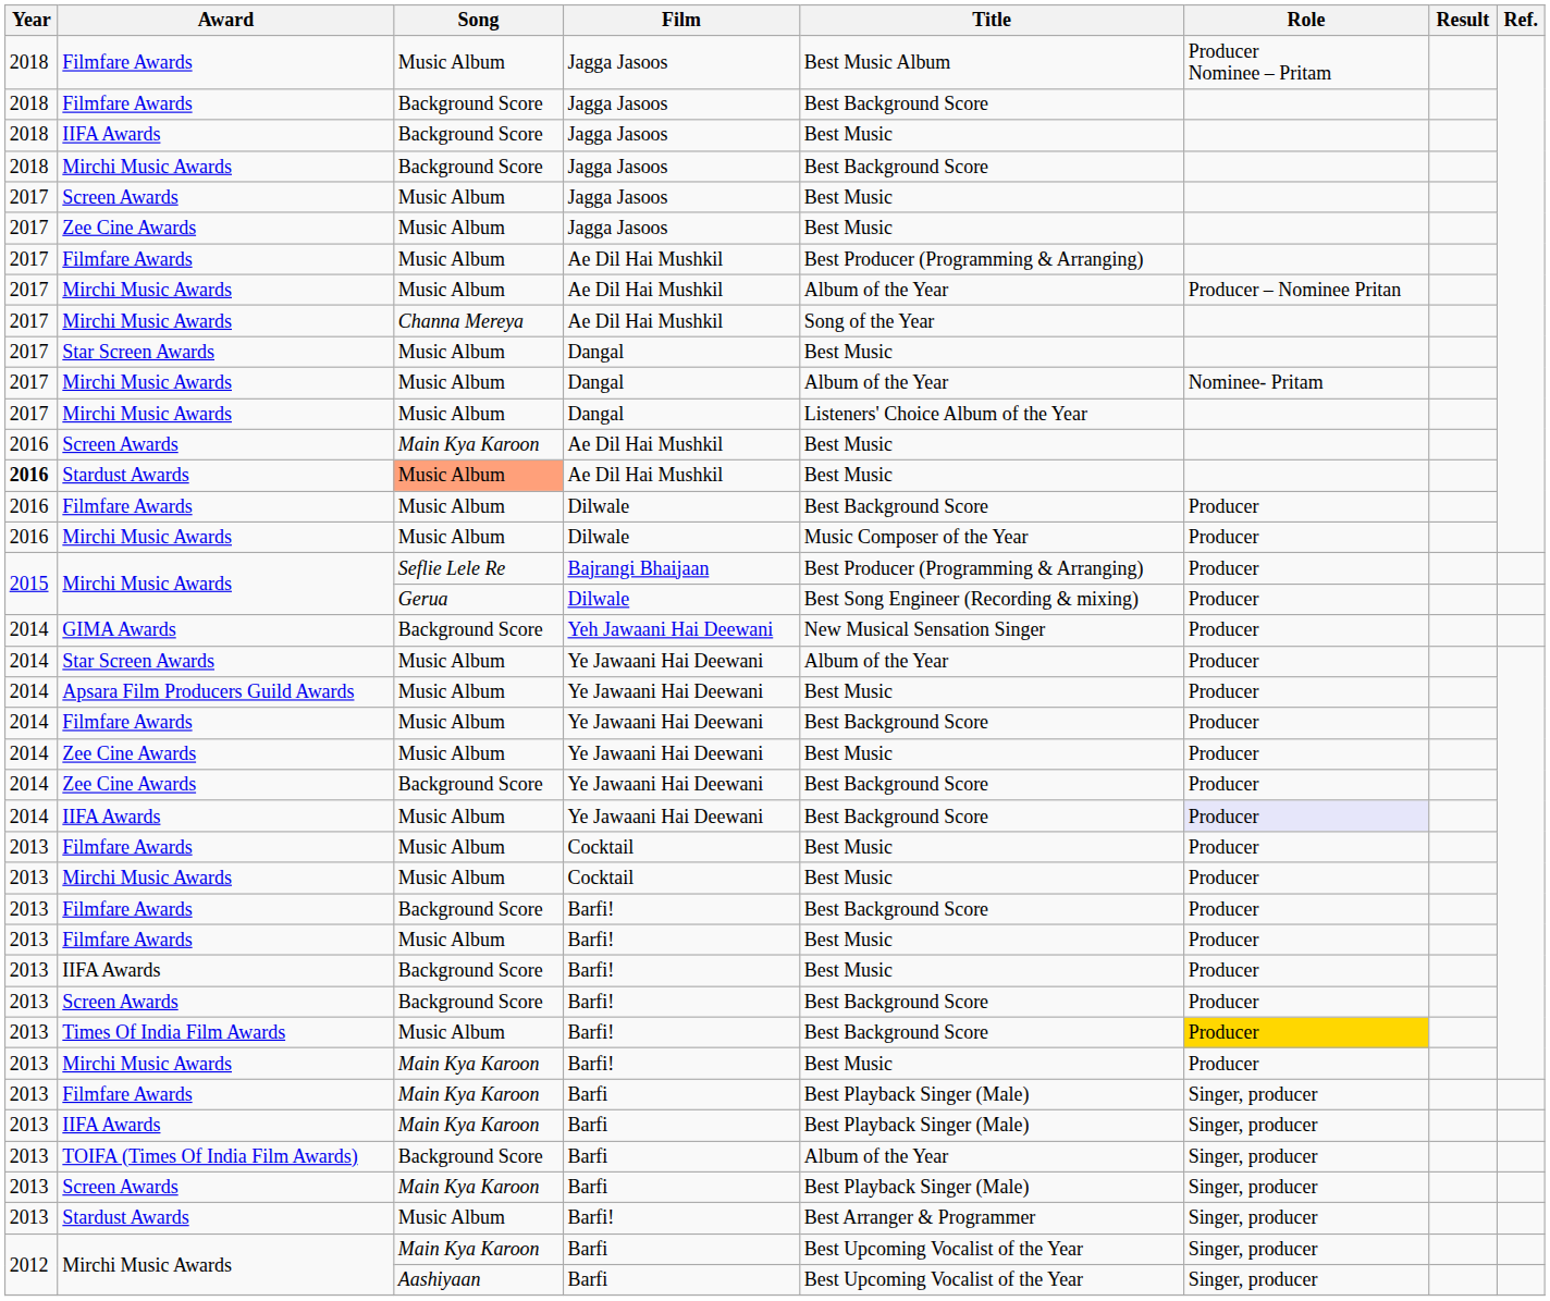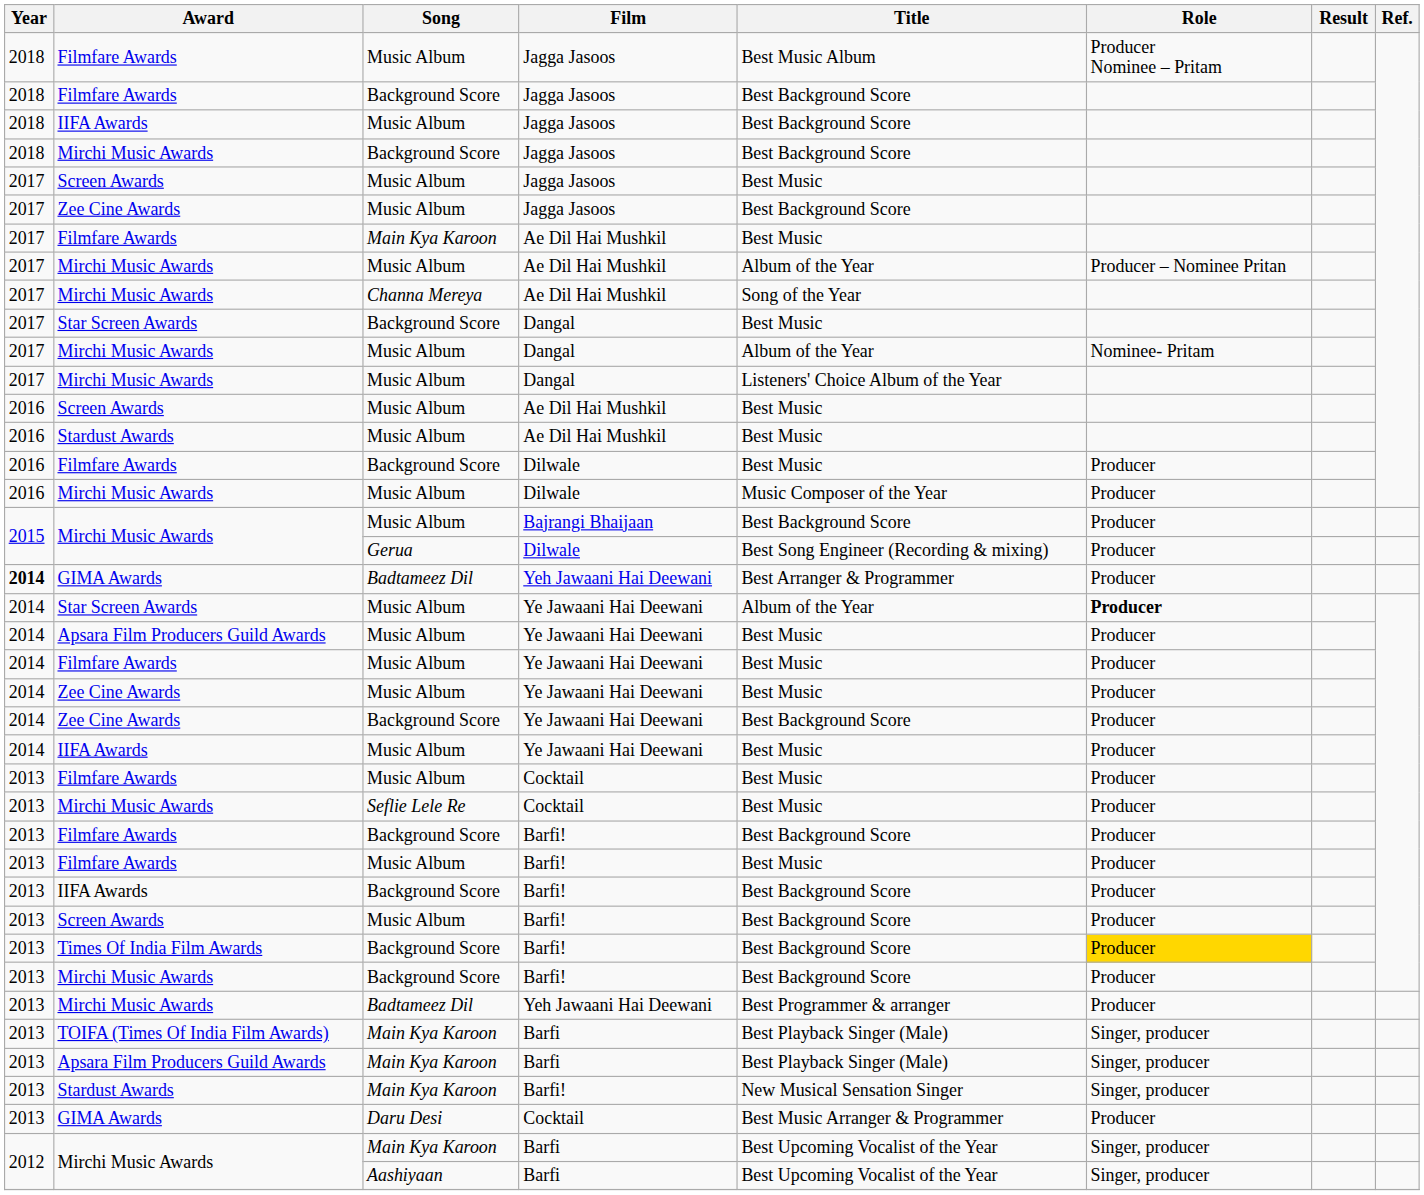IIFA Awards / Jagga Jasoos | Song: Background Score -> Music Album
IIFA Awards / Jagga Jasoos | Title: Best Music -> Best Background Score
Zee Cine Awards / Jagga Jasoos | Title: Best Music -> Best Background Score
Filmfare Awards / Ae Dil Hai Mushkil | Song: Music Album -> Main Kya Karoon
Filmfare Awards / Ae Dil Hai Mushkil | Title: Best Producer (Programming & Arranging) -> Best Music
Star Screen Awards / Dangal | Song: Music Album -> Background Score
Screen Awards / Ae Dil Hai Mushkil | Song: Main Kya Karoon -> Music Album
Stardust Awards / Ae Dil Hai Mushkil | Year: bold -> normal
Stardust Awards / Ae Dil Hai Mushkil | Song: lightsalmon background -> no background
Filmfare Awards / Dilwale | Song: Music Album -> Background Score
Filmfare Awards / Dilwale | Title: Best Background Score -> Best Music
Mirchi Music Awards / Bajrangi Bhaijaan | Song: Seflie Lele Re -> Music Album
Mirchi Music Awards / Bajrangi Bhaijaan | Title: Best Producer (Programming & Arranging) -> Best Background Score
GIMA Awards / Yeh Jawaani Hai Deewani | Year: normal -> bold
GIMA Awards / Yeh Jawaani Hai Deewani | Song: Background Score -> Badtameez Dil
GIMA Awards / Yeh Jawaani Hai Deewani | Title: New Musical Sensation Singer -> Best Arranger & Programmer
Star Screen Awards / Ye Jawaani Hai Deewani | Role: normal -> bold
Filmfare Awards / Ye Jawaani Hai Deewani | Title: Best Background Score -> Best Music
IIFA Awards / Ye Jawaani Hai Deewani | Title: Best Background Score -> Best Music
IIFA Awards / Ye Jawaani Hai Deewani | Role: lavender background -> no background
Mirchi Music Awards / Cocktail | Song: Music Album -> Seflie Lele Re
IIFA Awards / Barfi! | Title: Best Music -> Best Background Score
Screen Awards / Barfi! | Song: Background Score -> Music Album
Times Of India Film Awards | Song: Music Album -> Background Score
Mirchi Music Awards / Barfi! | Song: Main Kya Karoon -> Background Score
Mirchi Music Awards / Barfi! | Title: Best Music -> Best Background Score
+ row: 2013 | Mirchi Music Awards | Badtameez Dil | Yeh Jawaani Hai Deewani | Best Programmer & arranger | Producer
- row: 2013 | Filmfare Awards | Main Kya Karoon | Barfi | Best Playback Singer (Male) | Singer, producer
- row: 2013 | IIFA Awards | Main Kya Karoon | Barfi | Best Playback Singer (Male) | Singer, producer
TOIFA (Times Of India Film Awards) | Song: Background Score -> Main Kya Karoon
TOIFA (Times Of India Film Awards) | Title: Album of the Year -> Best Playback Singer (Male)
- row: 2013 | Screen Awards | Main Kya Karoon | Barfi | Best Playback Singer (Male) | Singer, producer
+ row: 2013 | Apsara Film Producers Guild Awards | Main Kya Karoon | Barfi | Best Playback Singer (Male) | Singer, producer
Stardust Awards / Barfi! | Song: Music Album -> Main Kya Karoon
Stardust Awards / Barfi! | Title: Best Arranger & Programmer -> New Musical Sensation Singer
+ row: 2013 | GIMA Awards | Daru Desi | Cocktail | Best Music Arranger & Programmer | Producer
